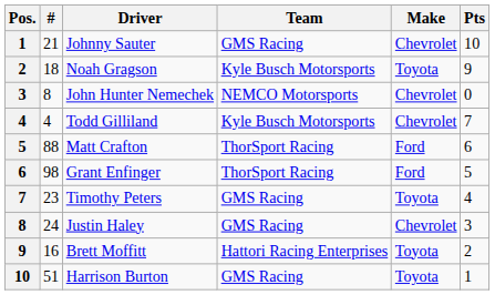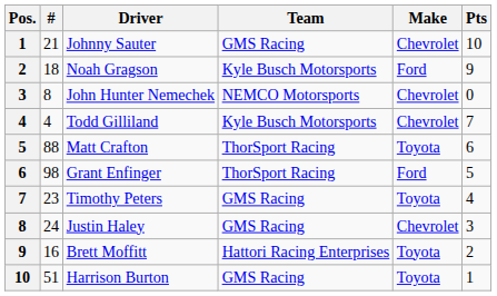Noah Gragson | Make: Toyota -> Ford
Matt Crafton | Make: Ford -> Toyota
